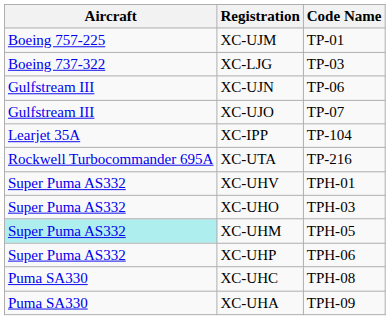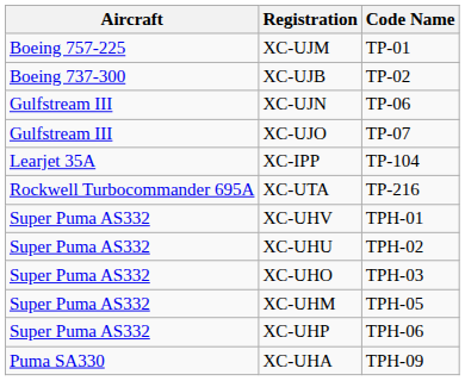+ row: Boeing 737-300 | XC-UJB | TP-02
- row: Boeing 737-322 | XC-LJG | TP-03
+ row: Super Puma AS332 | XC-UHU | TPH-02
XC-UHM | Aircraft: paleturquoise background -> no background
- row: Puma SA330 | XC-UHC | TPH-08
